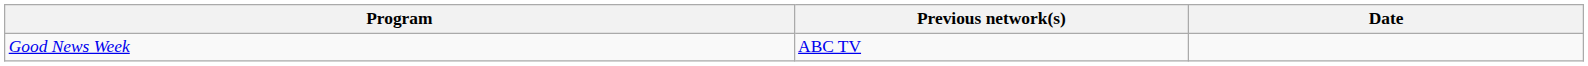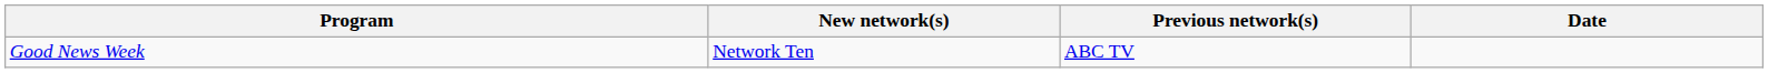+ column: New network(s) | Network Ten
